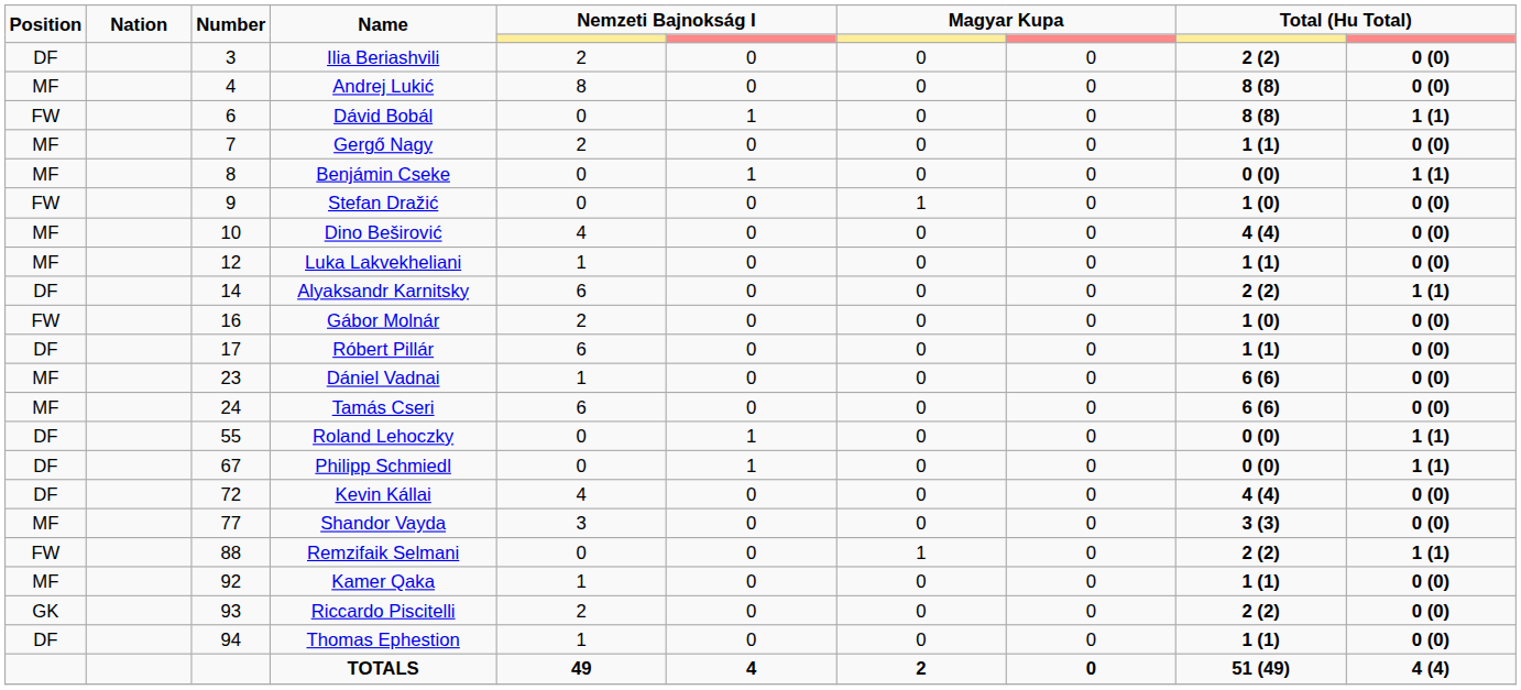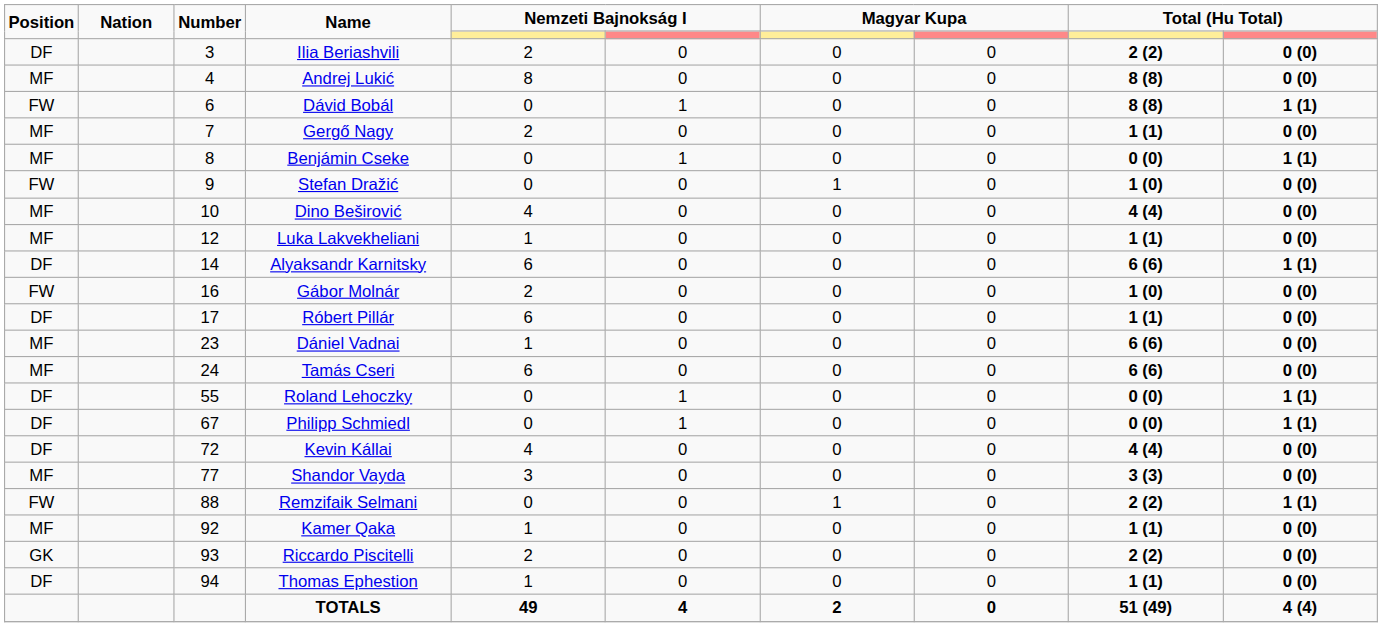Alyaksandr Karnitsky | column 9: 2 (2) -> 6 (6)
